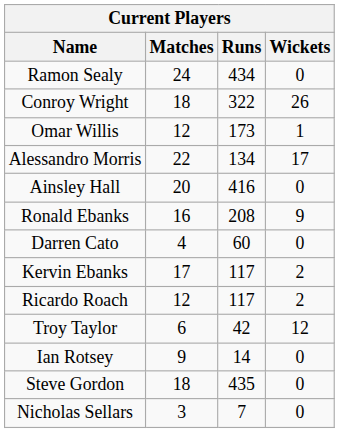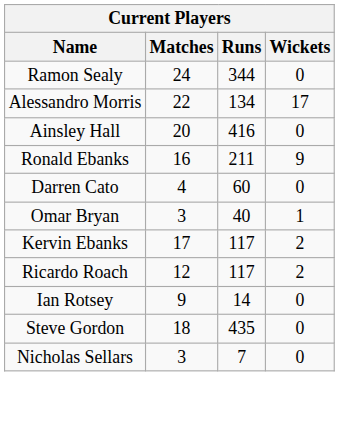Ramon Sealy | Runs: 434 -> 344
- row: Conroy Wright | 18 | 322 | 26
- row: Omar Willis | 12 | 173 | 1
Ronald Ebanks | Runs: 208 -> 211
+ row: Omar Bryan | 3 | 40 | 1
- row: Troy Taylor | 6 | 42 | 12
